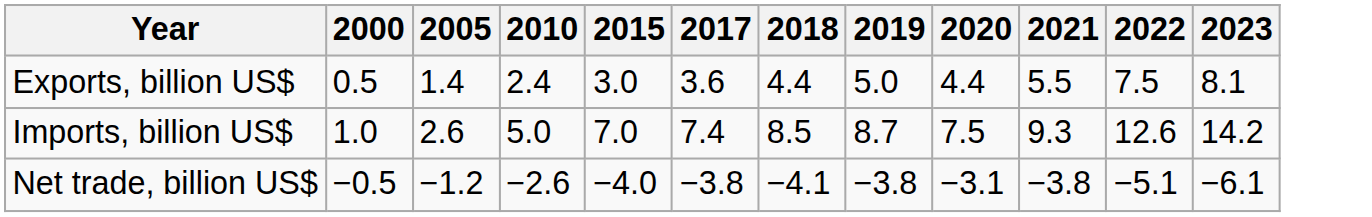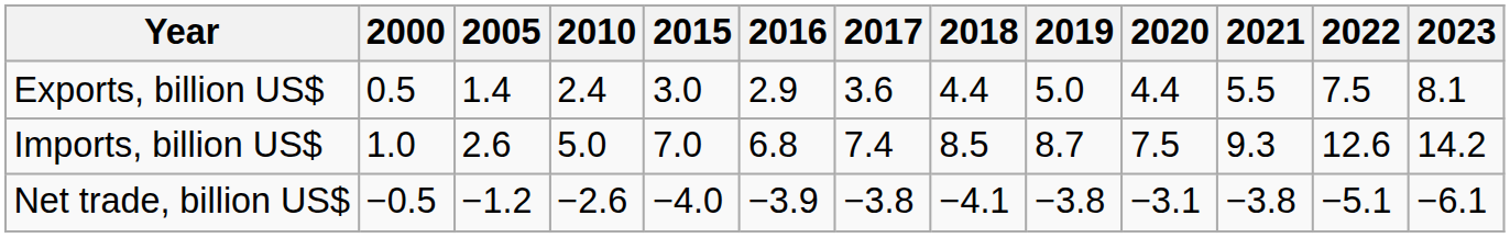+ column: 2016 | 2.9 | 6.8 | −3.9
